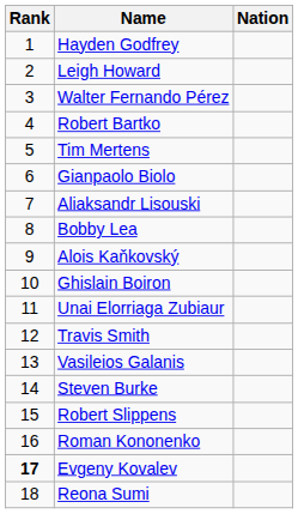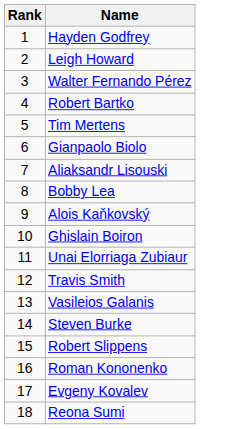- column: Nation
Evgeny Kovalev | Rank: bold -> normal
